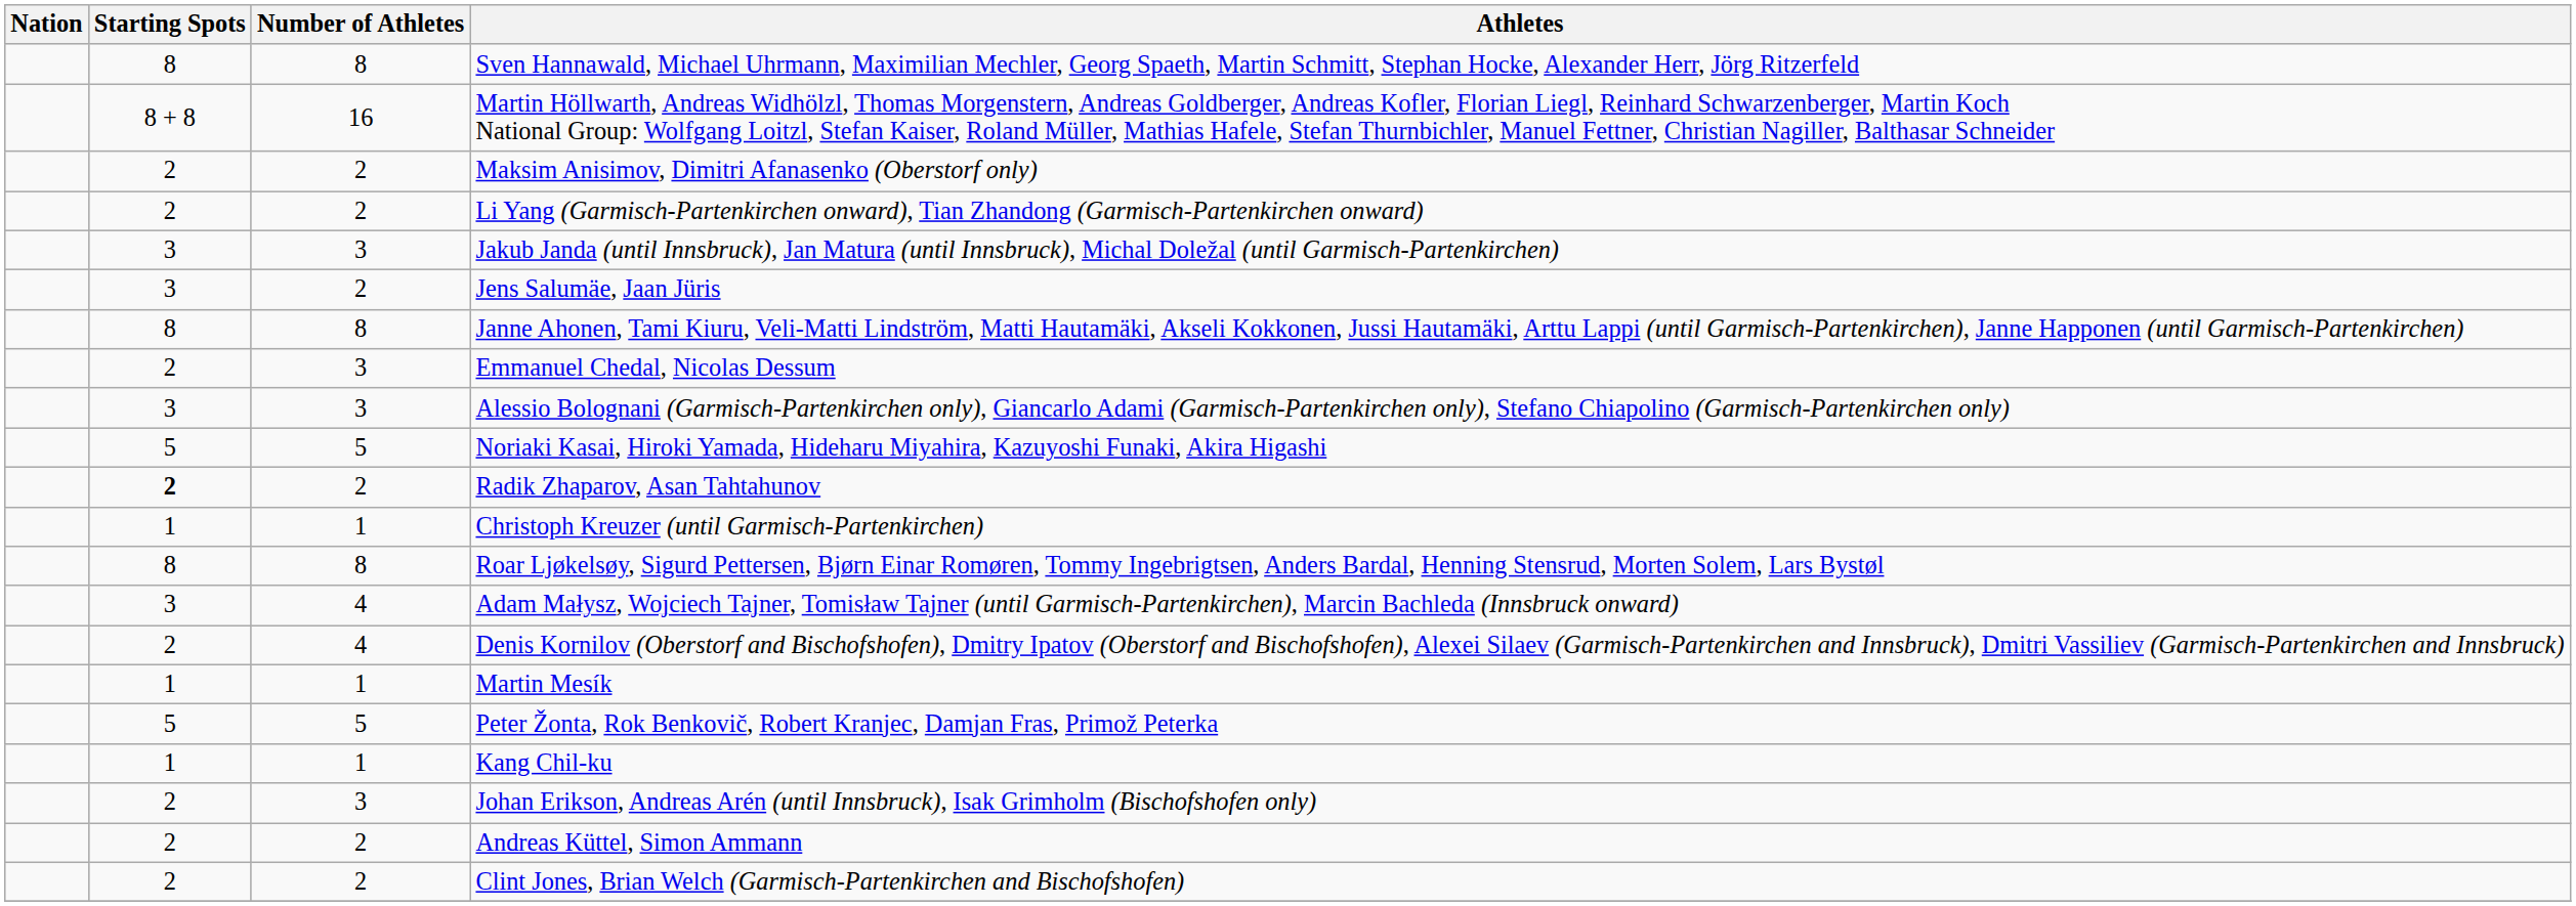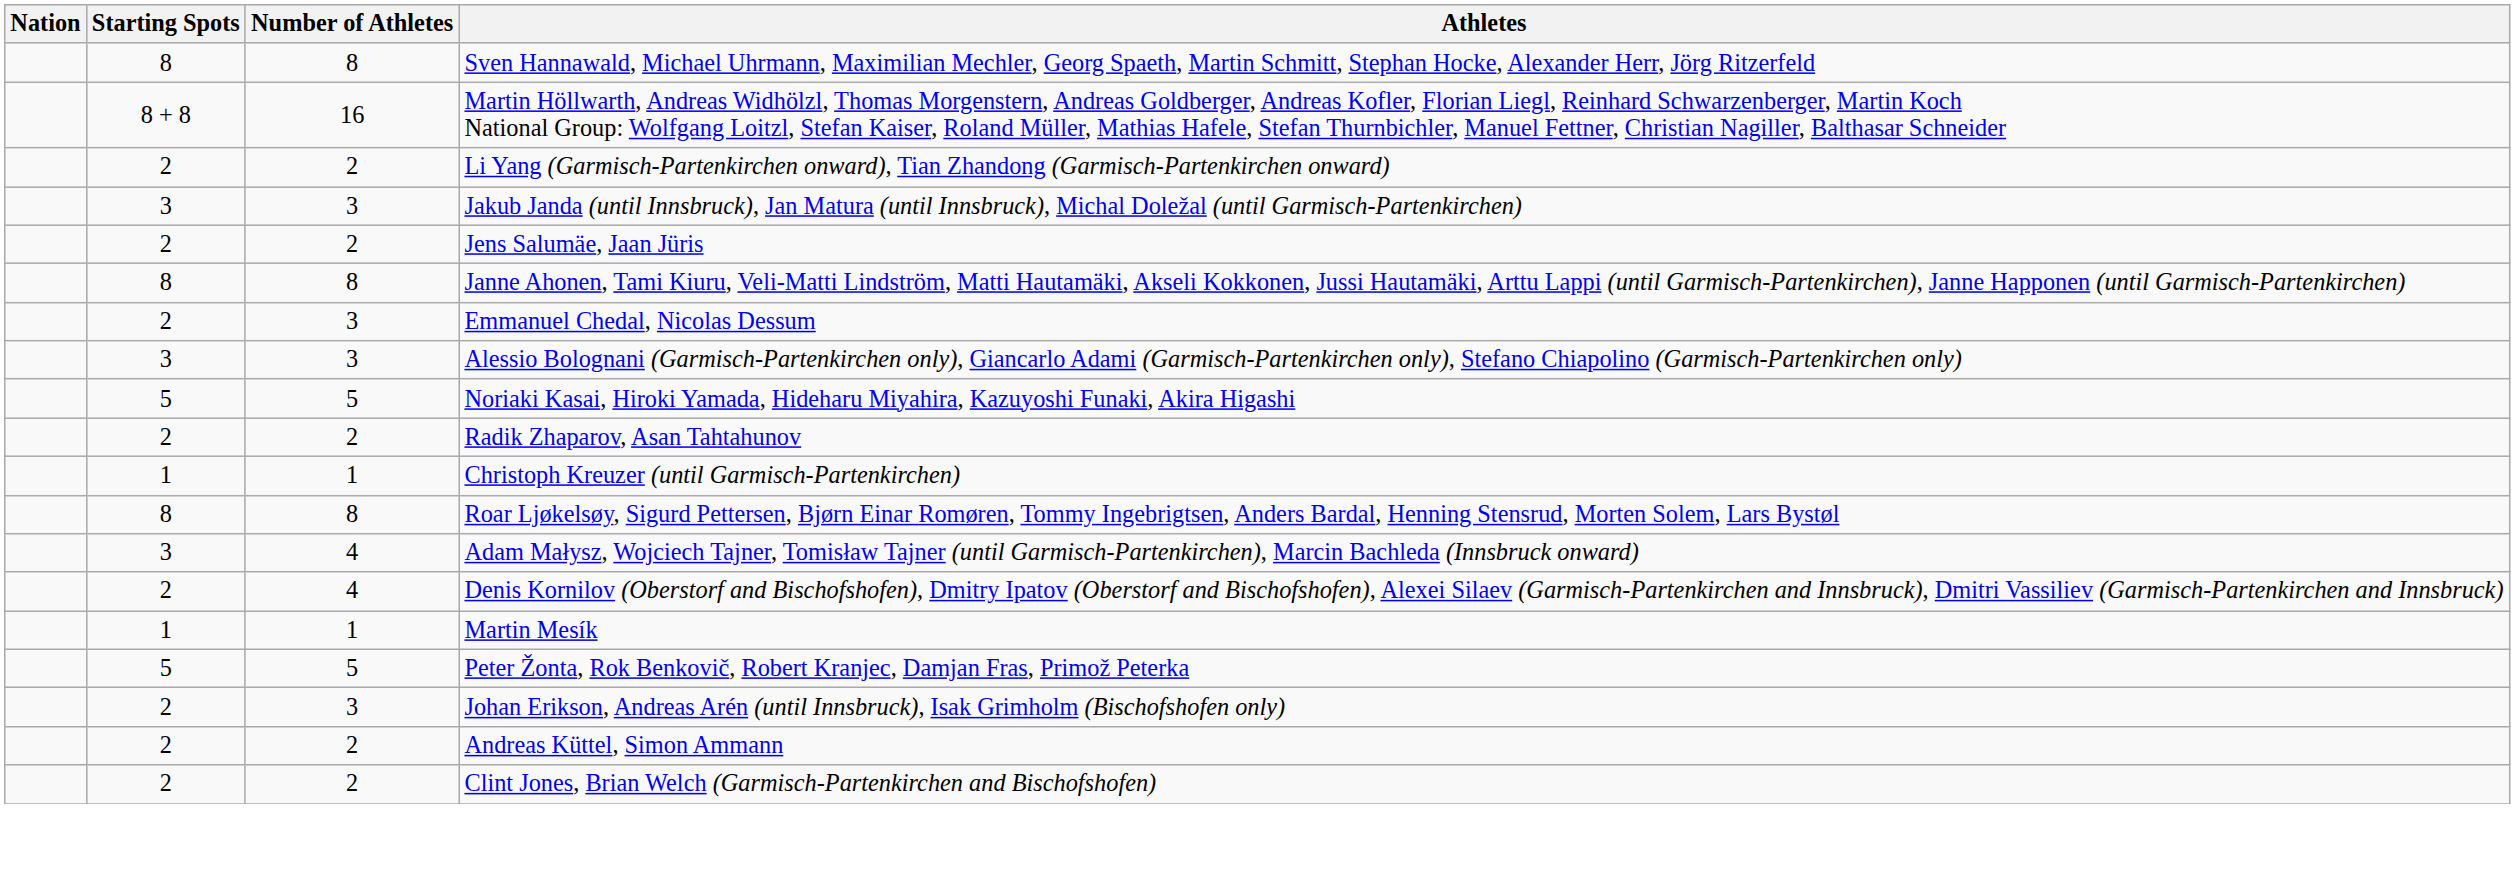- row: 2 | 2 | Maksim Anisimov, Dimitri Afanasenko (Oberstorf only)
Jens Salumäe, Jaan Jüris | Starting Spots: 3 -> 2
Radik Zhaparov, Asan Tahtahunov | Starting Spots: bold -> normal
- row: 1 | 1 | Kang Chil-ku
